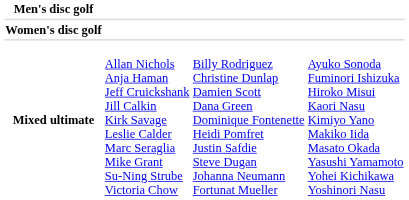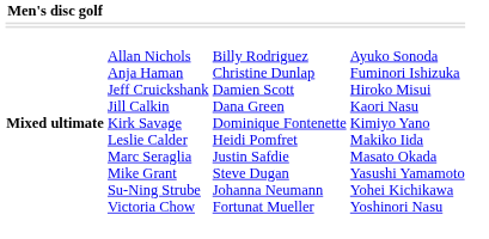- row: Women's disc golf
